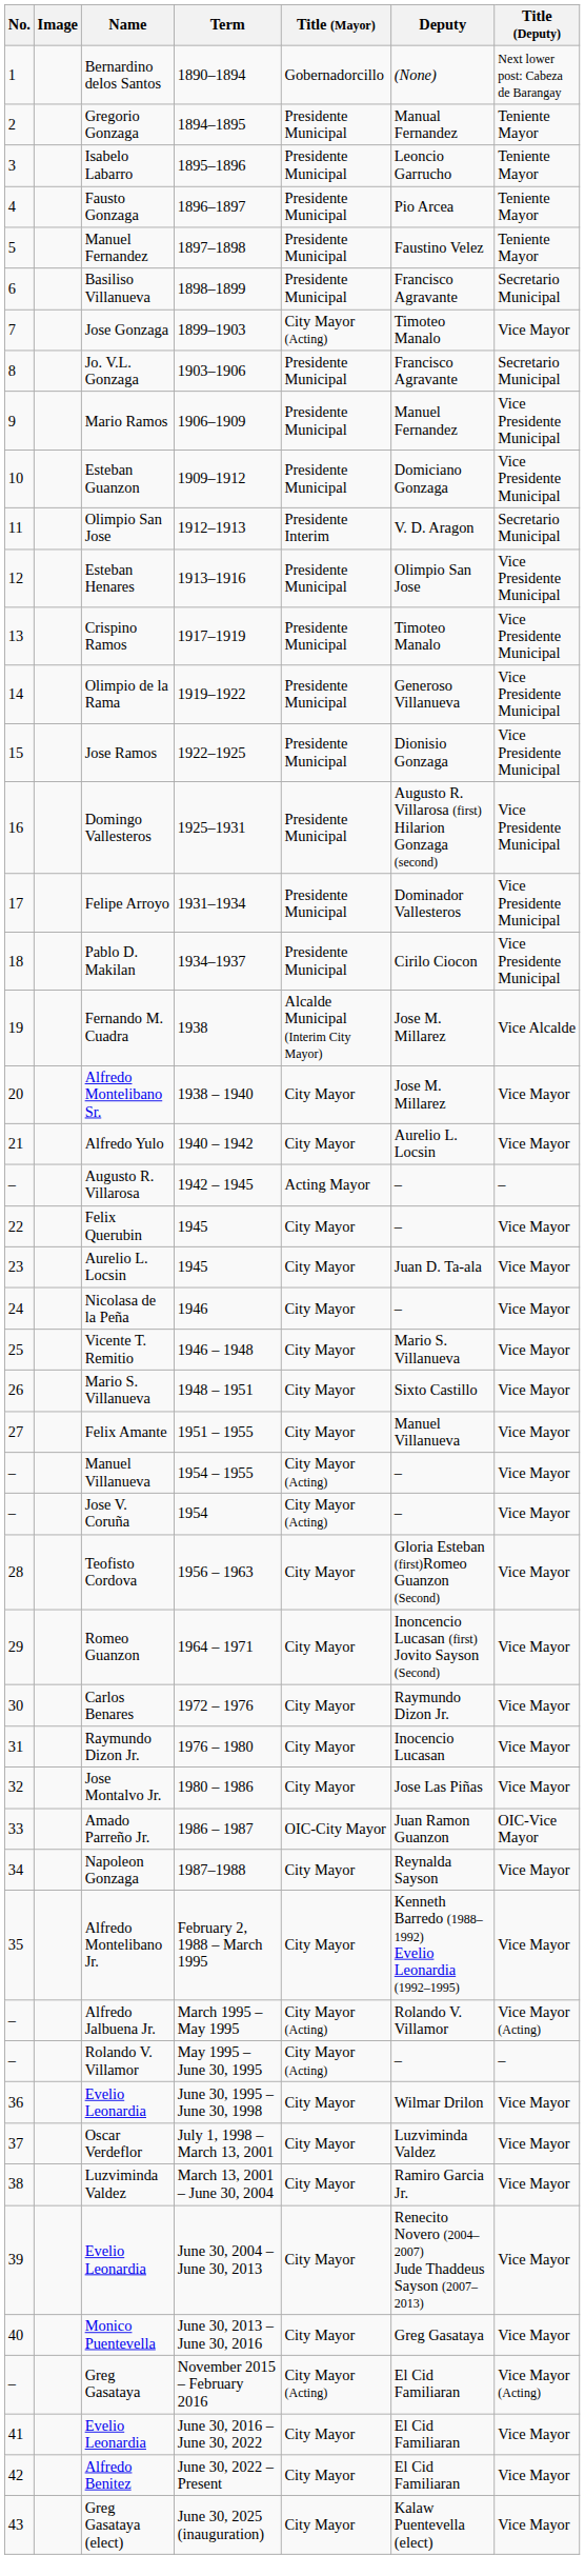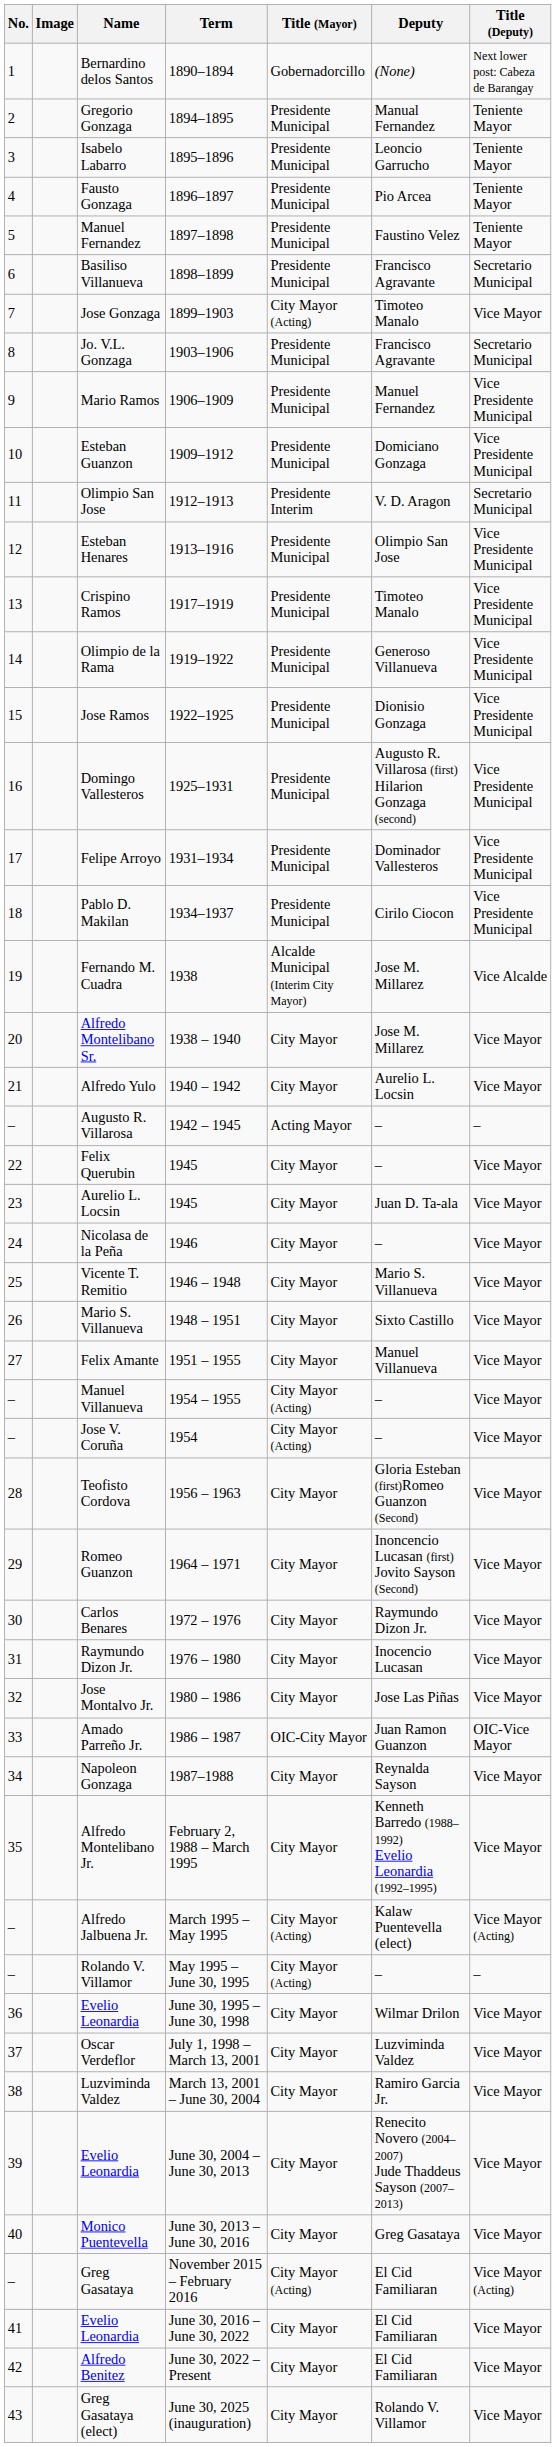Alfredo Jalbuena Jr. | Deputy: Rolando V. Villamor -> Kalaw Puentevella (elect)
Greg Gasataya (elect) | Deputy: Kalaw Puentevella (elect) -> Rolando V. Villamor
